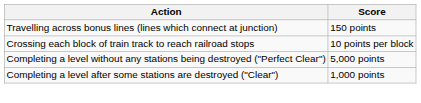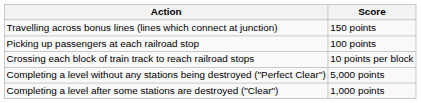+ row: Picking up passengers at each railroad stop | 100 points
